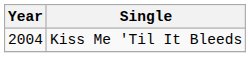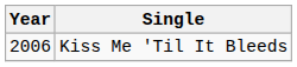Kiss Me 'Til It Bleeds | Year: 2004 -> 2006
